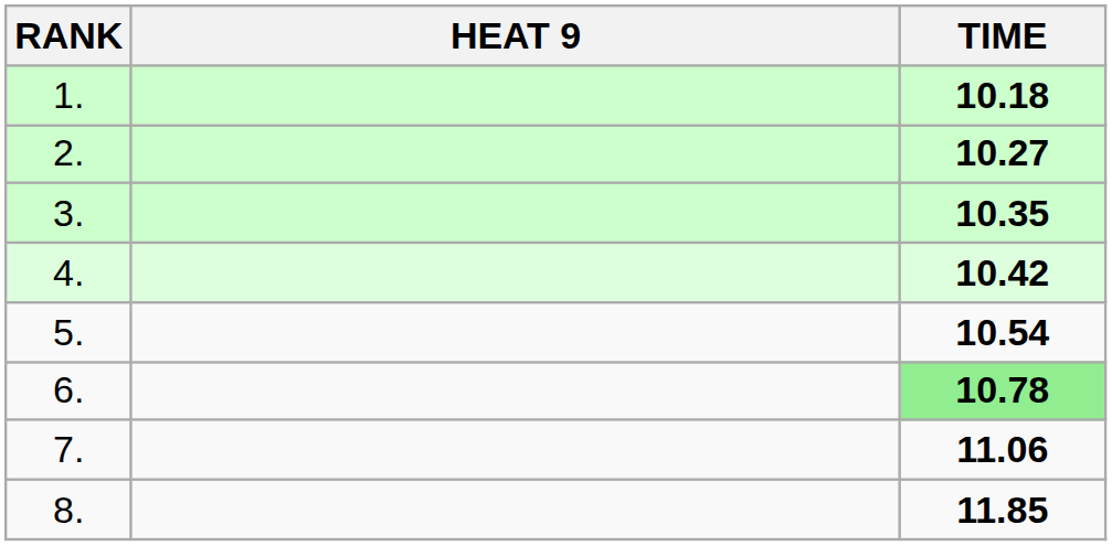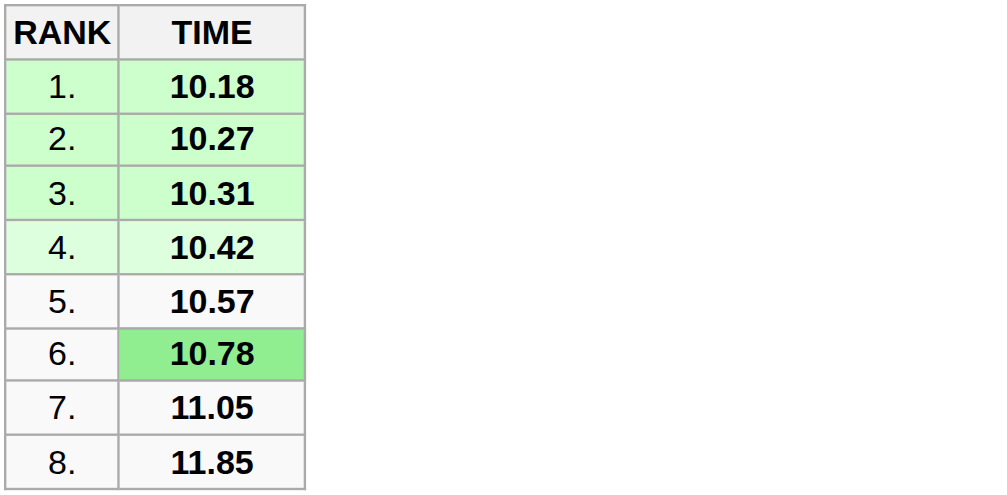- column: HEAT 9
3. | TIME: 10.35 -> 10.31
5. | TIME: 10.54 -> 10.57
7. | TIME: 11.06 -> 11.05
